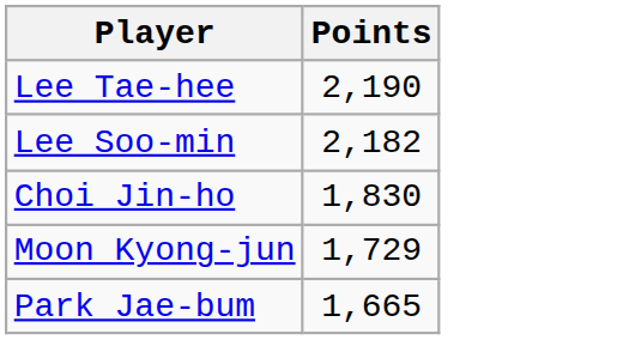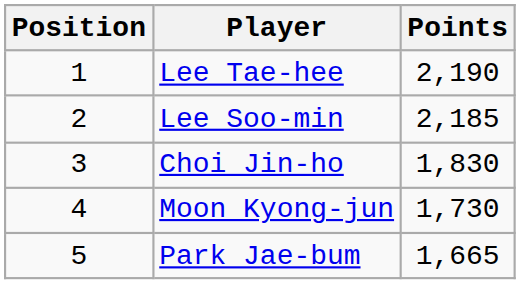+ column: Position | 1 | 2 | 3 | 4 | 5
Lee Soo-min | Points: 2,182 -> 2,185
Moon Kyong-jun | Points: 1,729 -> 1,730
